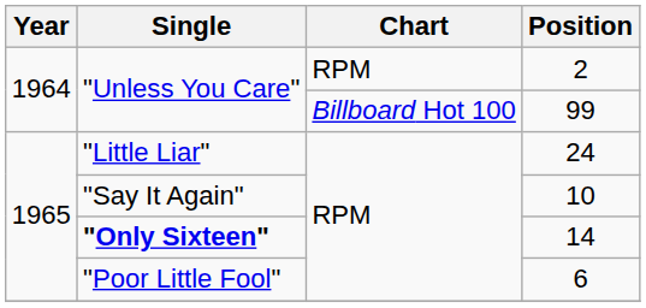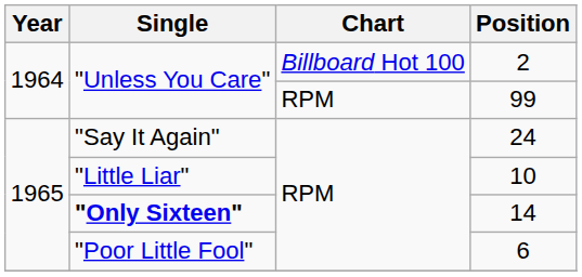2 | Chart: RPM -> Billboard Hot 100
99 | Chart: Billboard Hot 100 -> RPM
24 | Single: "Little Liar" -> "Say It Again"
10 | Single: "Say It Again" -> "Little Liar"
